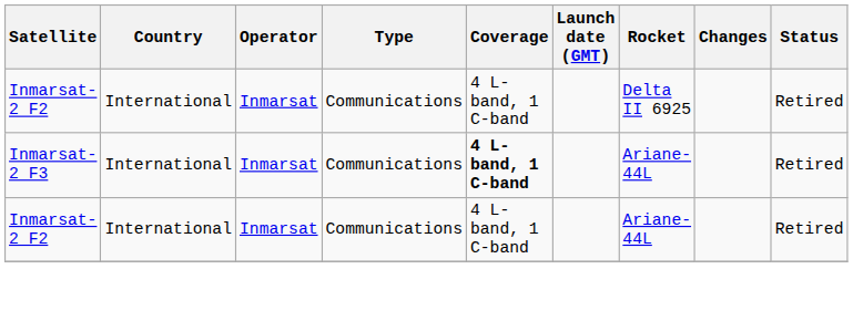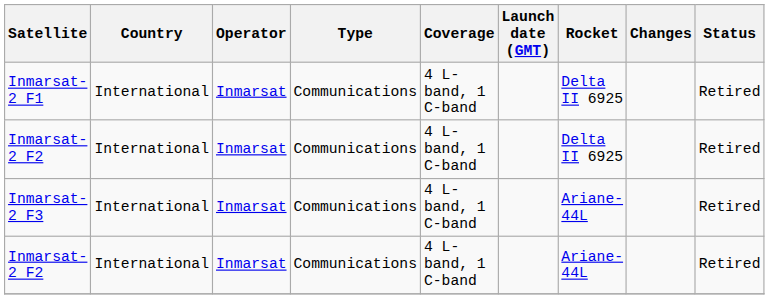+ row: Inmarsat-2 F1 | International | Inmarsat | Communications | 4 L-band, 1 C-band | Delta II 6925 | Retired
Inmarsat-2 F3 | Coverage: bold -> normal
